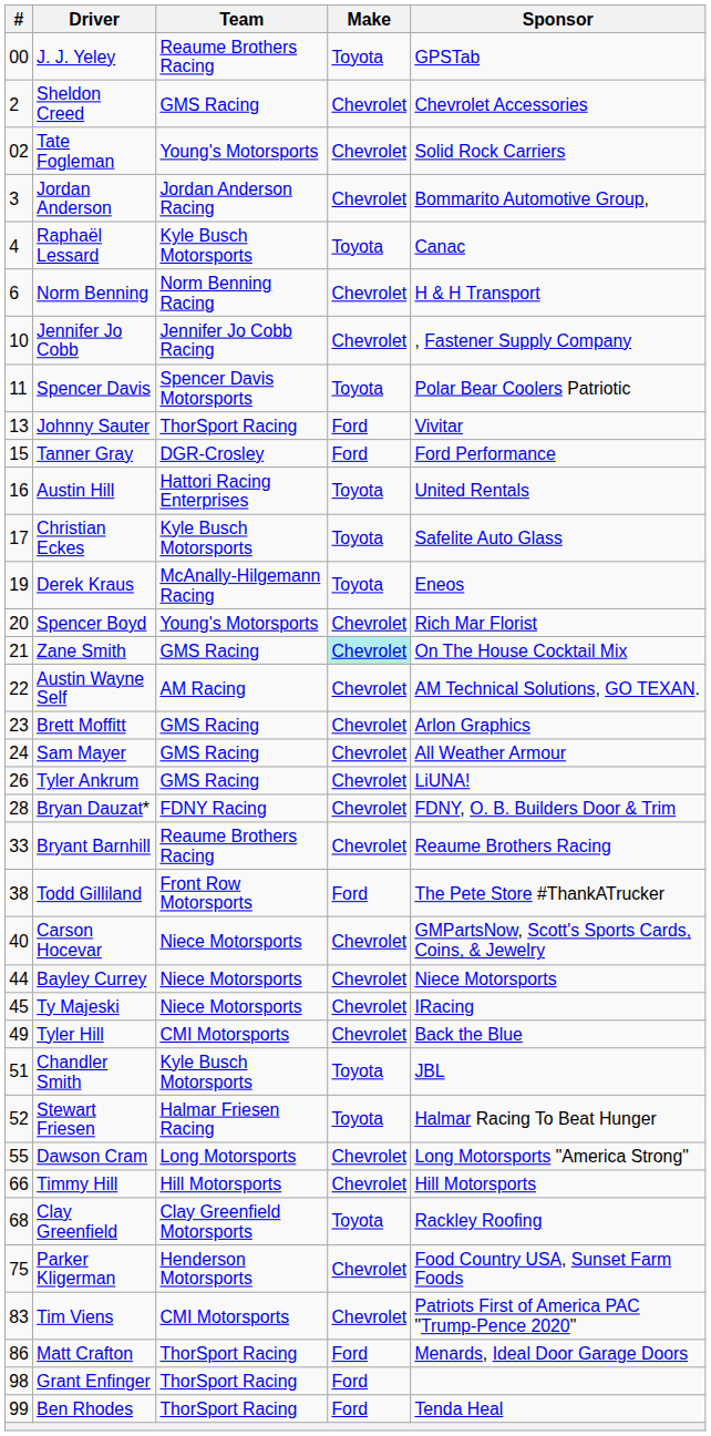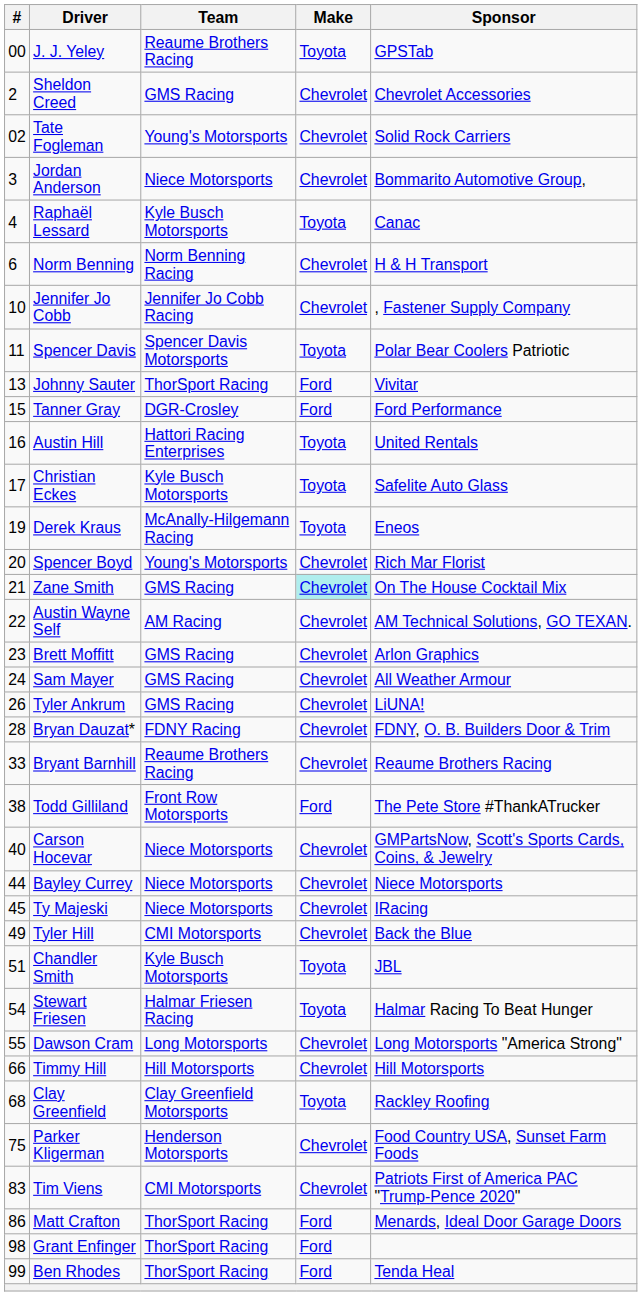Jordan Anderson | Team: Jordan Anderson Racing -> Niece Motorsports
Stewart Friesen | #: 52 -> 54
